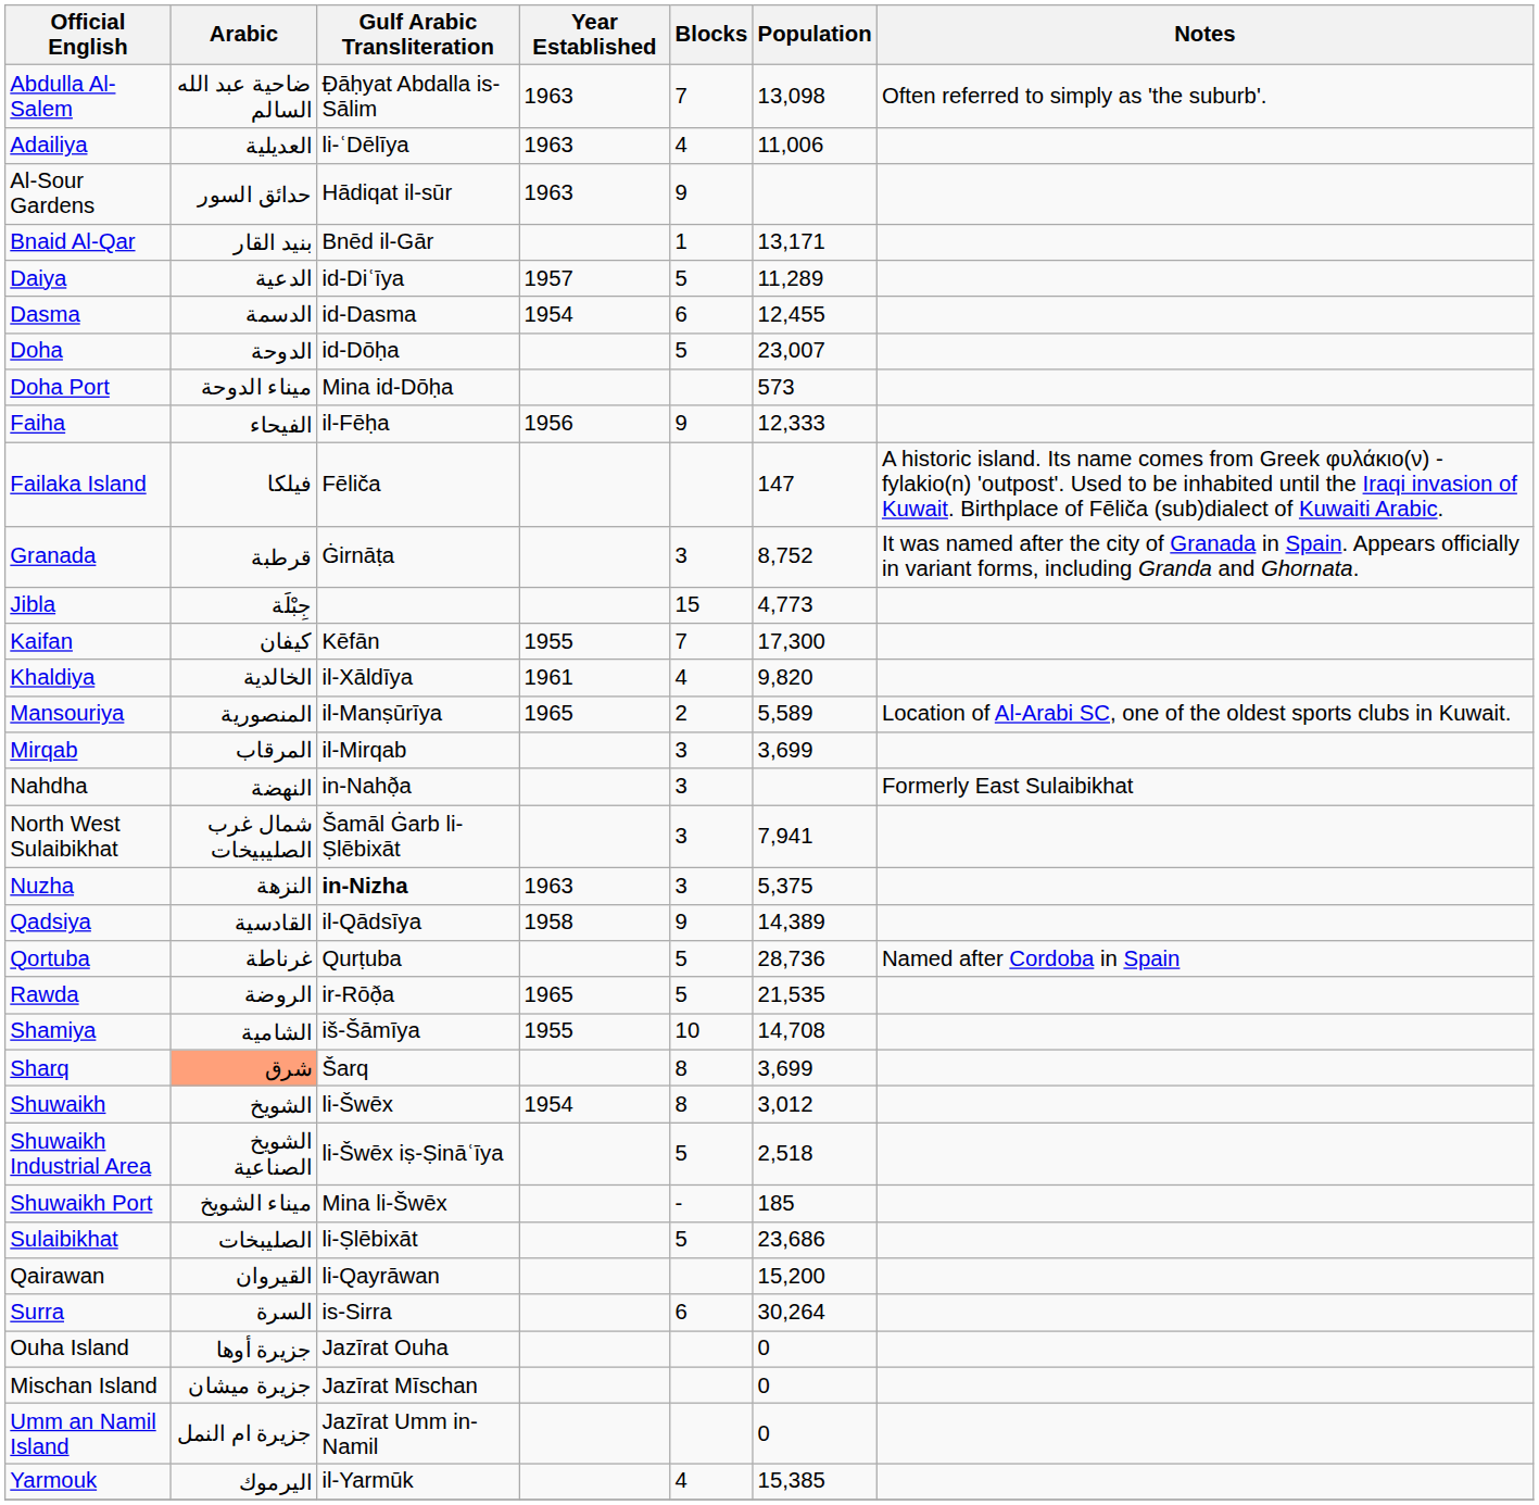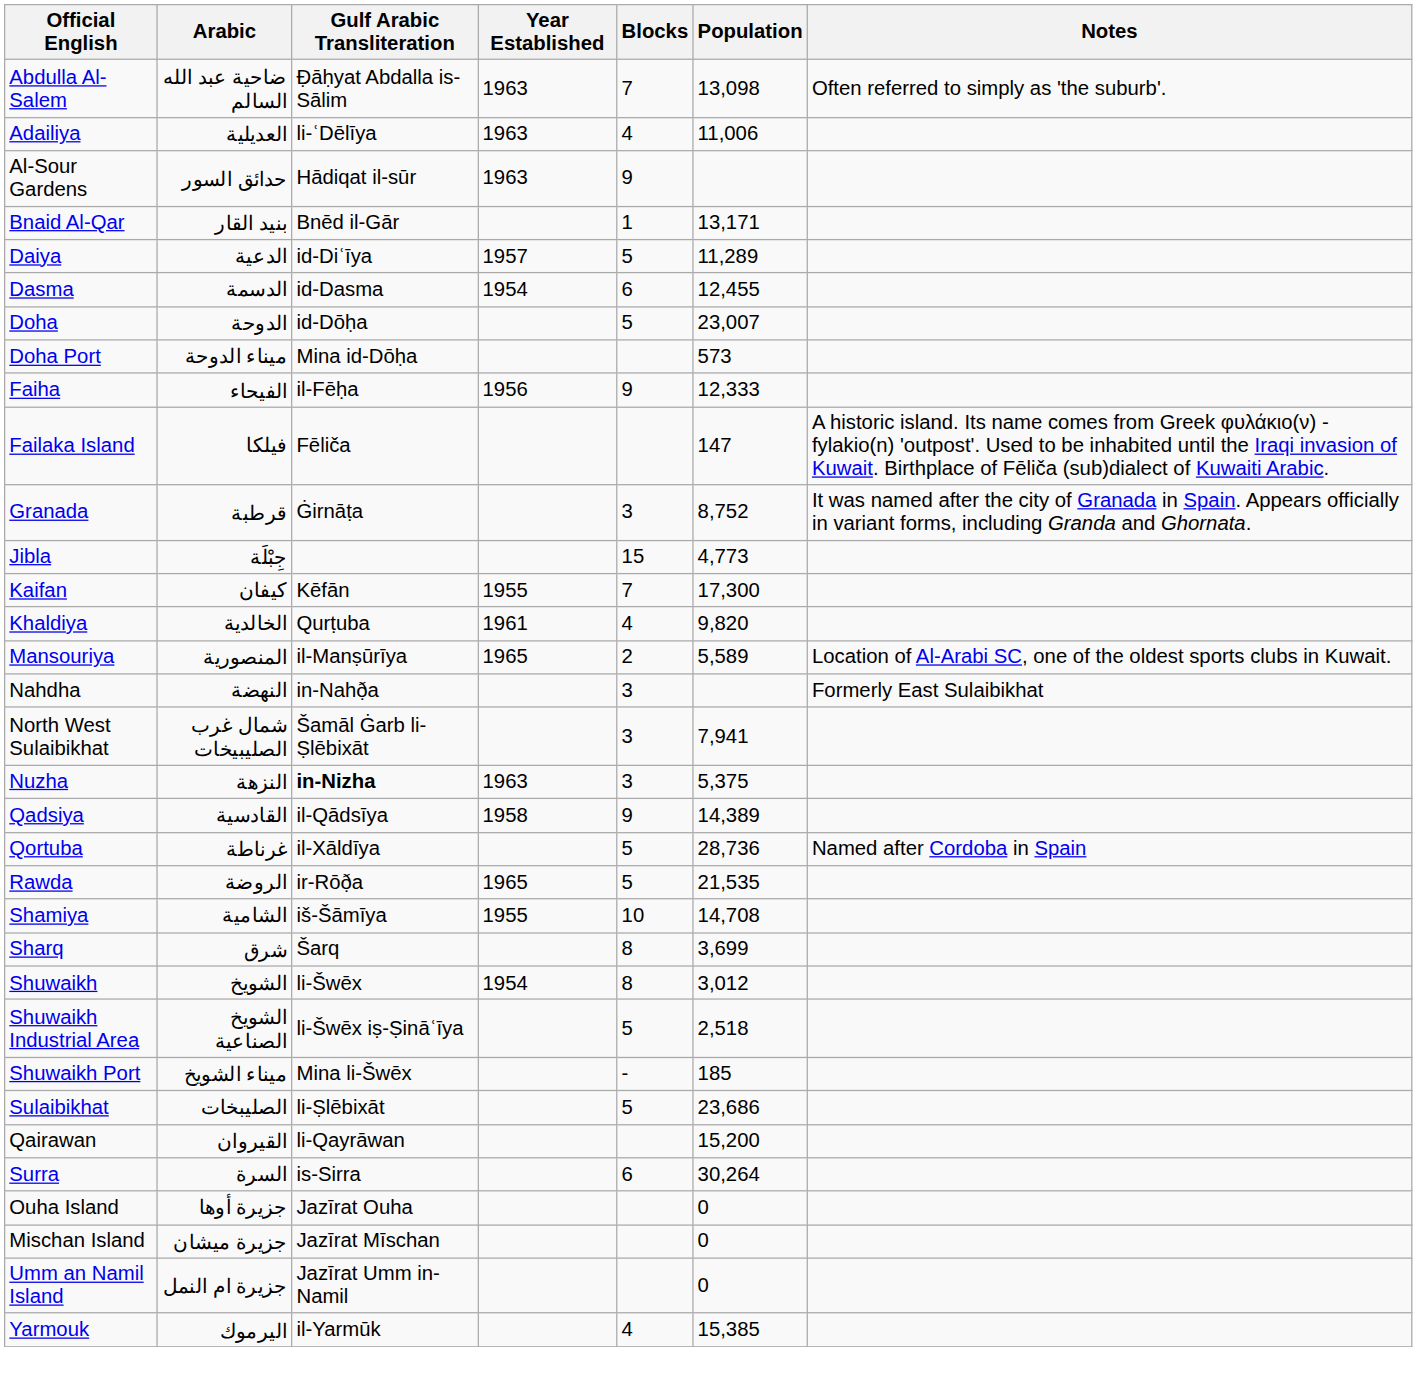Khaldiya | Gulf Arabic Transliteration: il-Xāldīya -> Qurṭuba
- row: Mirqab | المرقاب | il-Mirqab | 3 | 3,699
Qortuba | Gulf Arabic Transliteration: Qurṭuba -> il-Xāldīya
Sharq | Arabic: lightsalmon background -> no background
